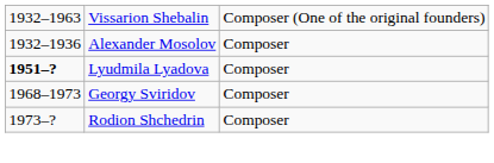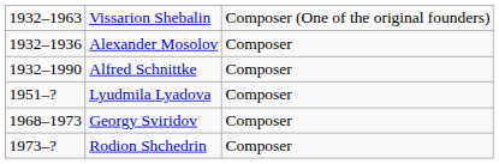+ row: 1932–1990 | Alfred Schnittke | Composer
Lyudmila Lyadova | column 1: bold -> normal
